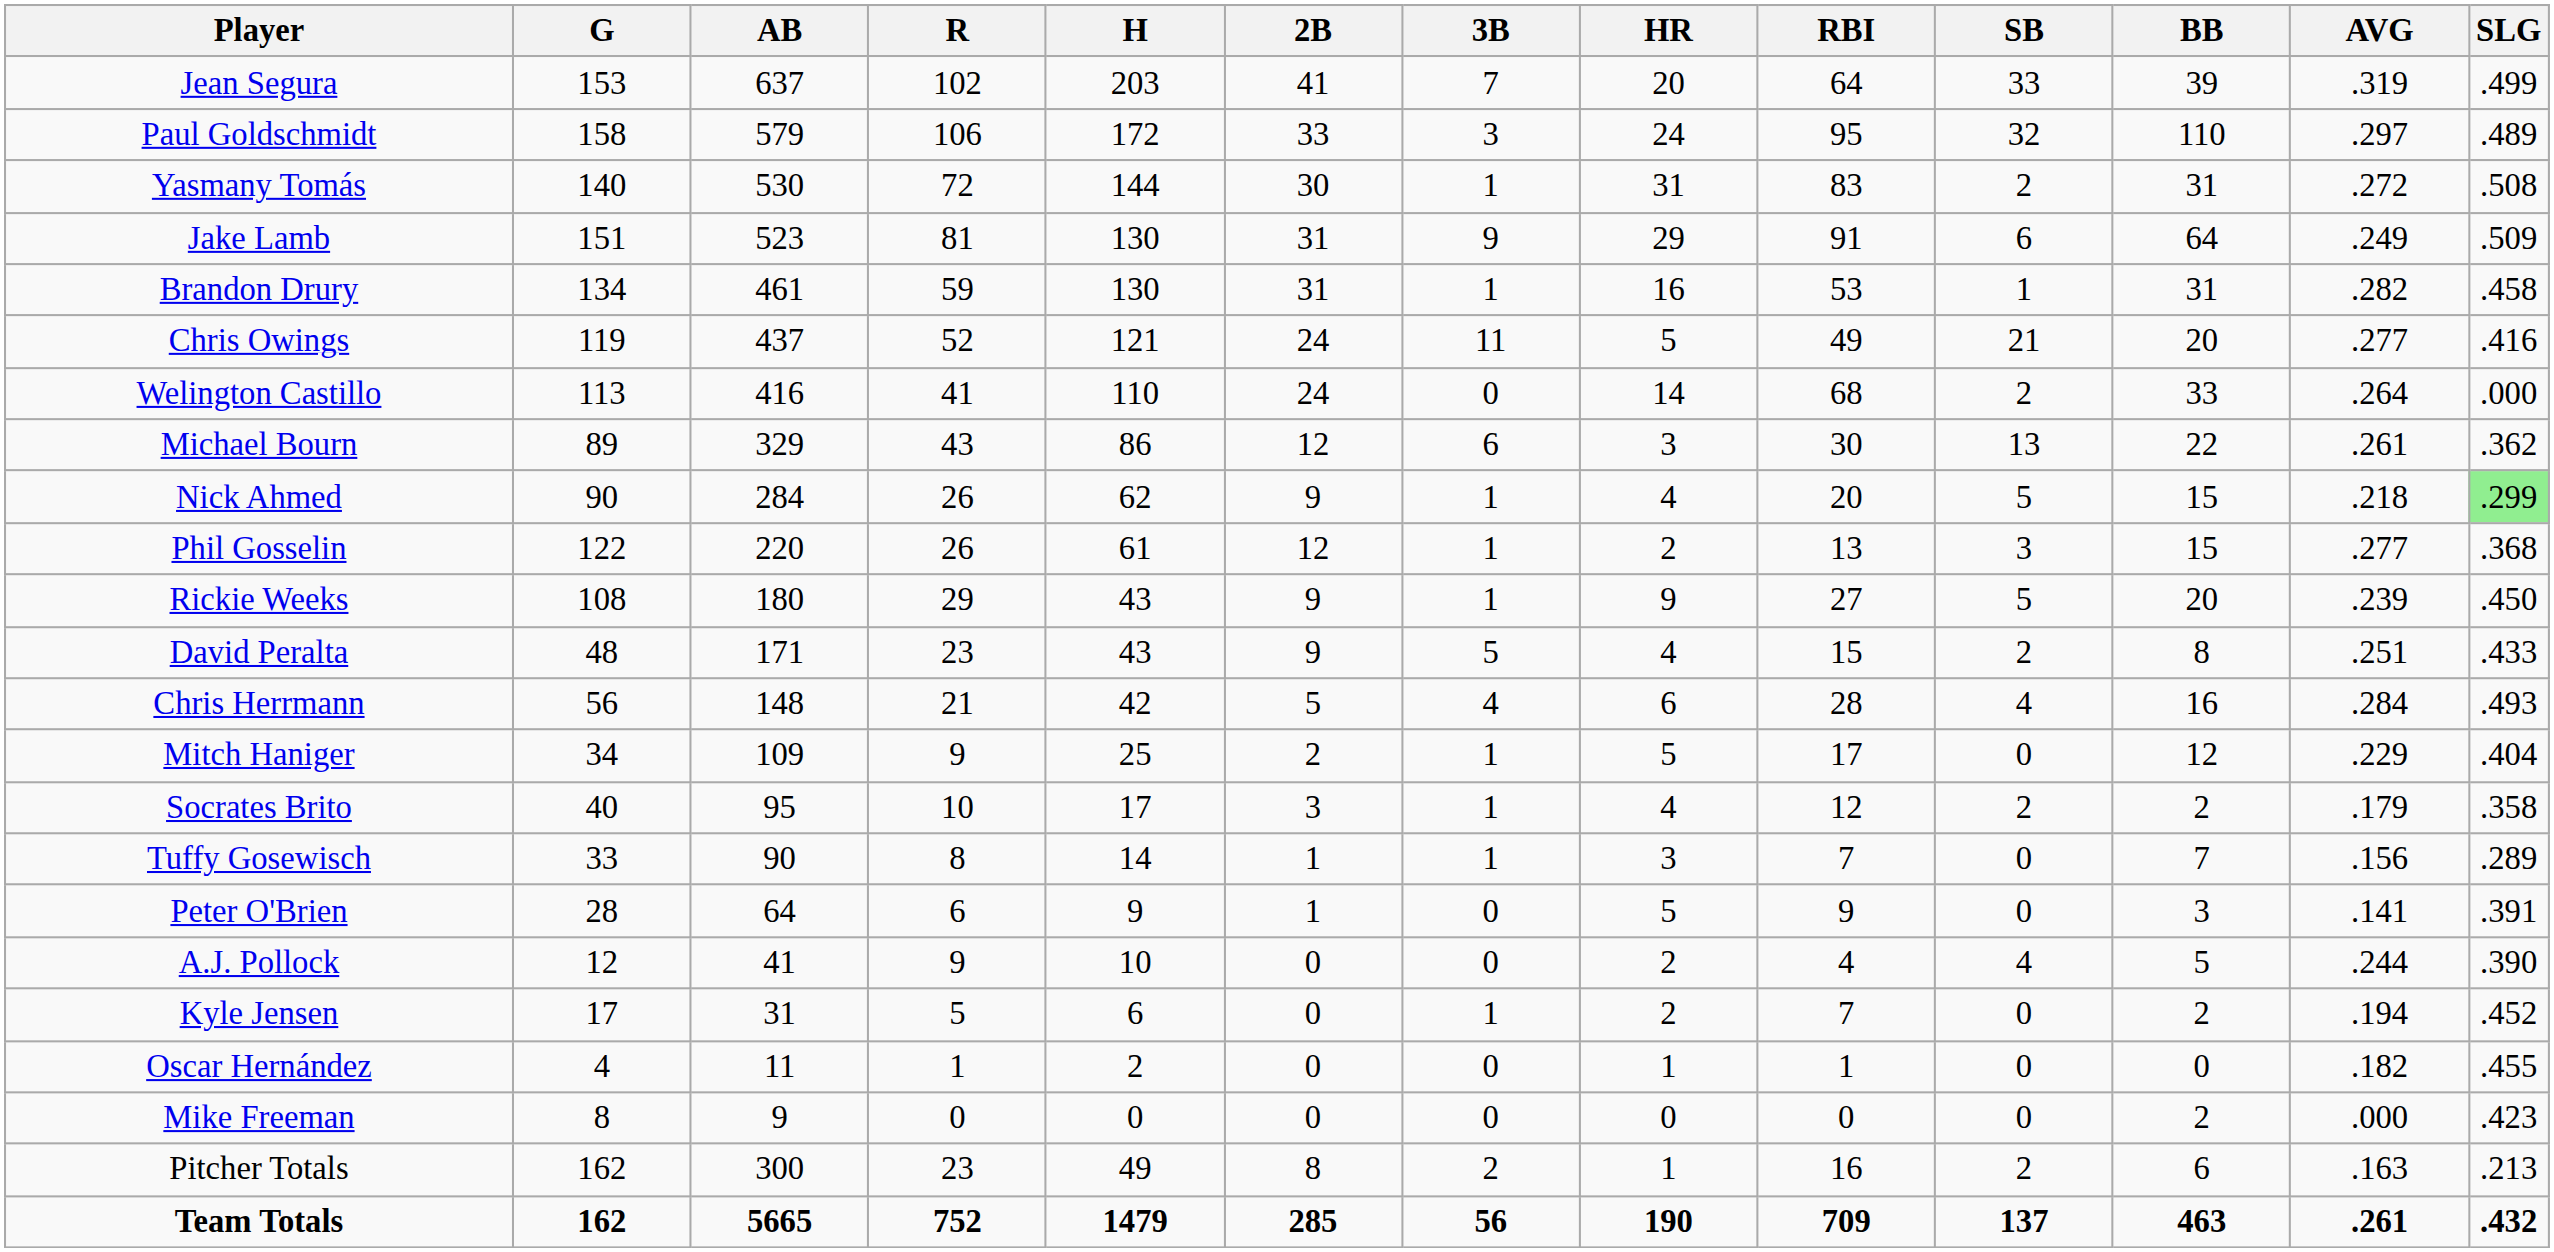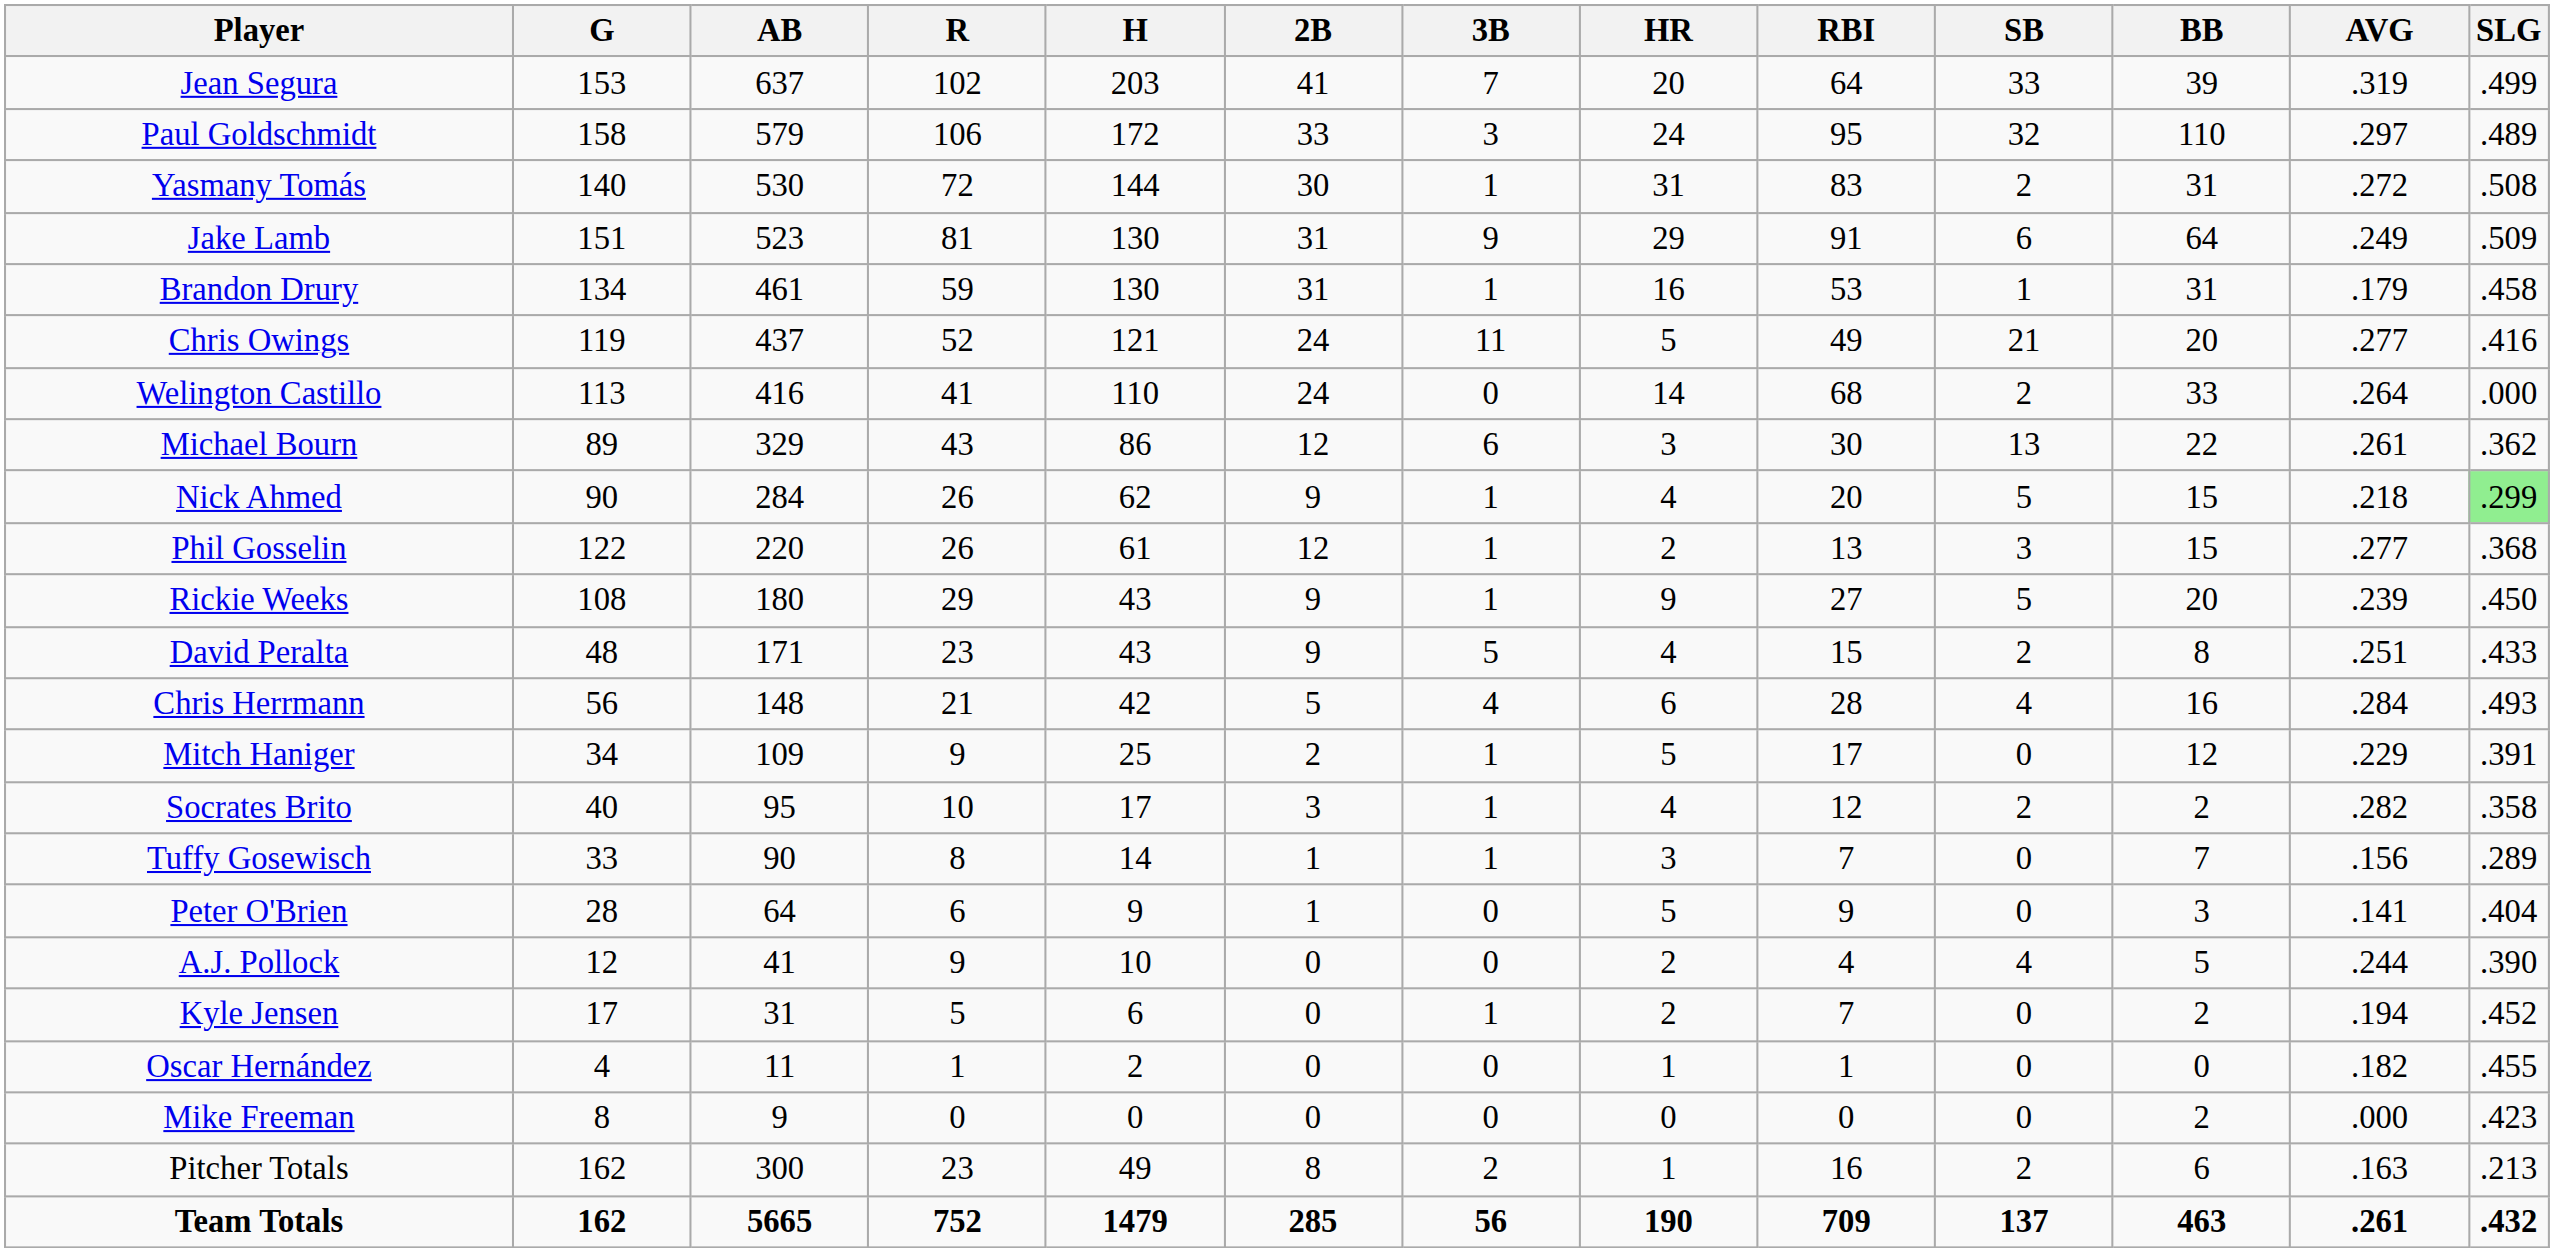Brandon Drury | AVG: .282 -> .179
Mitch Haniger | SLG: .404 -> .391
Socrates Brito | AVG: .179 -> .282
Peter O'Brien | SLG: .391 -> .404
